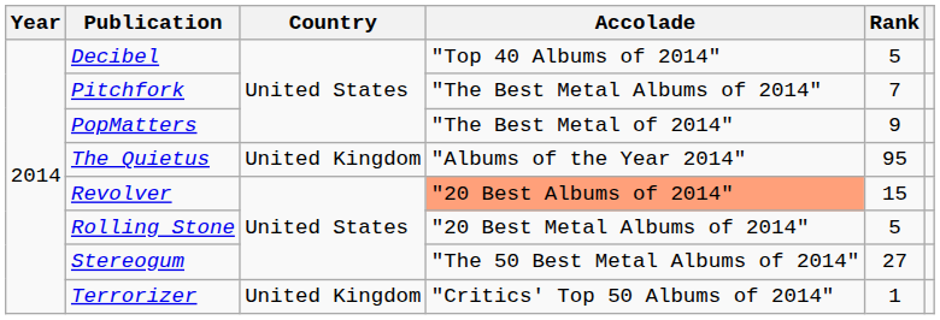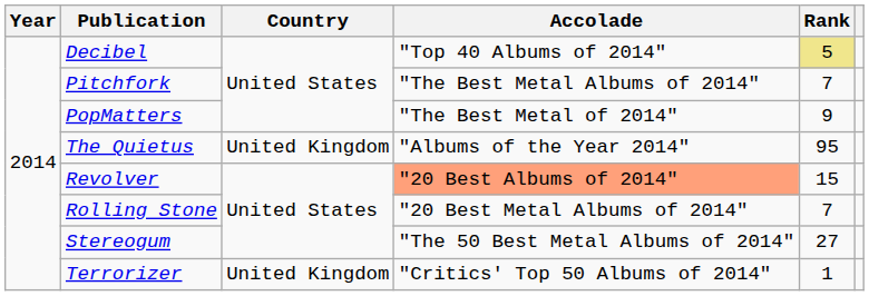Decibel | Rank: no background -> khaki background
Rolling Stone | Rank: 5 -> 7
